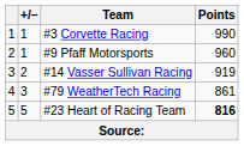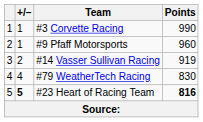#79 WeatherTech Racing | +/–: 3 -> 4
#79 WeatherTech Racing | Points: 861 -> 830
#23 Heart of Racing Team | +/–: normal -> bold
